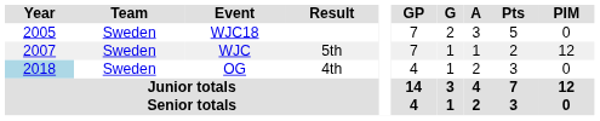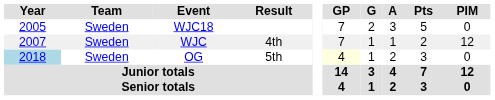WJC | Result: 5th -> 4th
OG | Result: 4th -> 5th
OG | GP: no background -> lightyellow background
